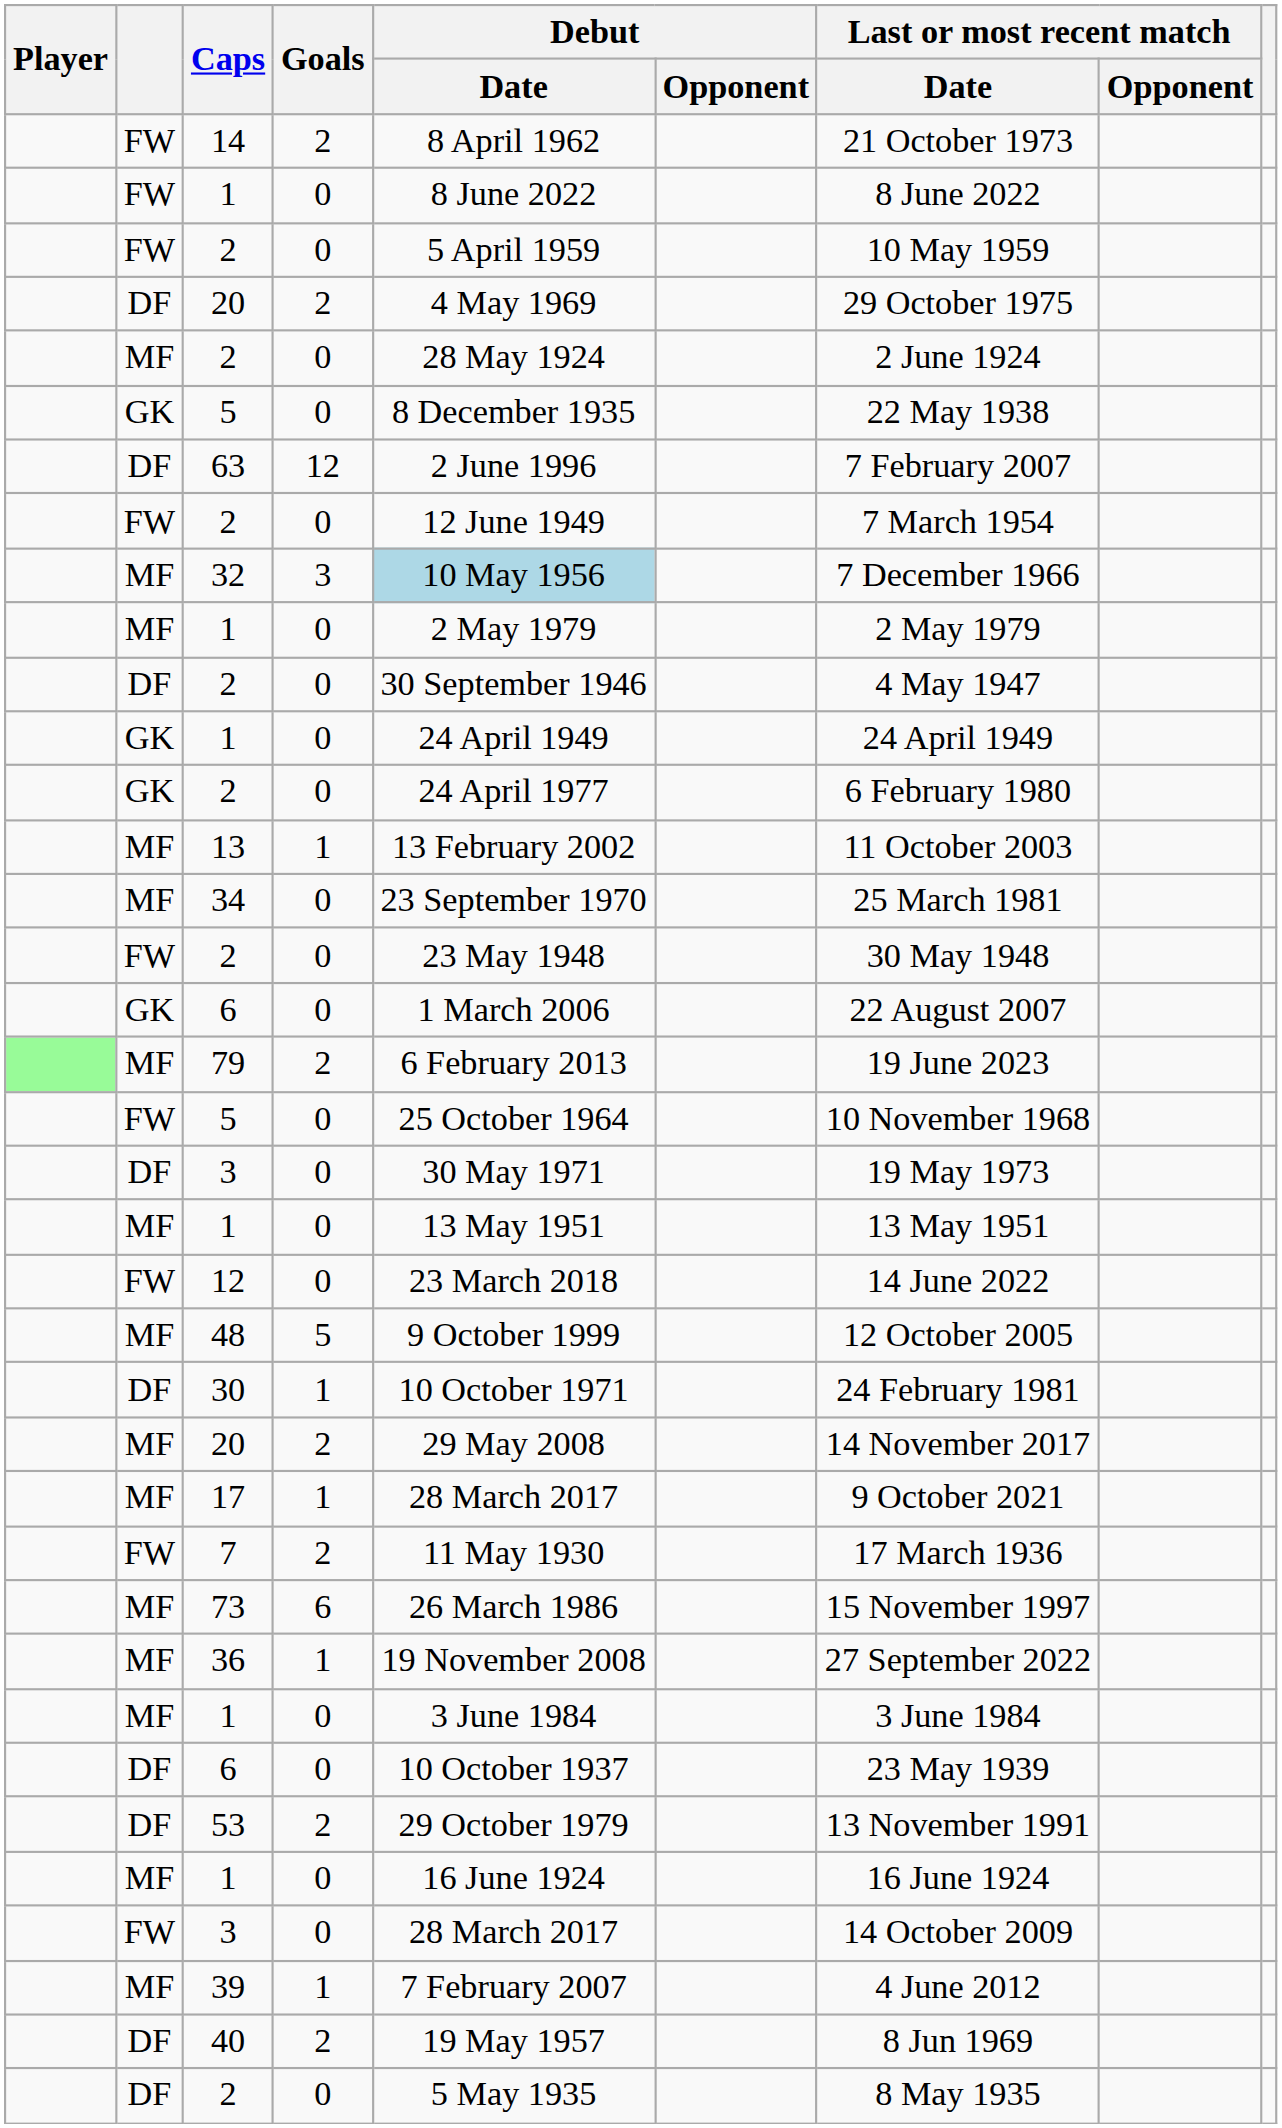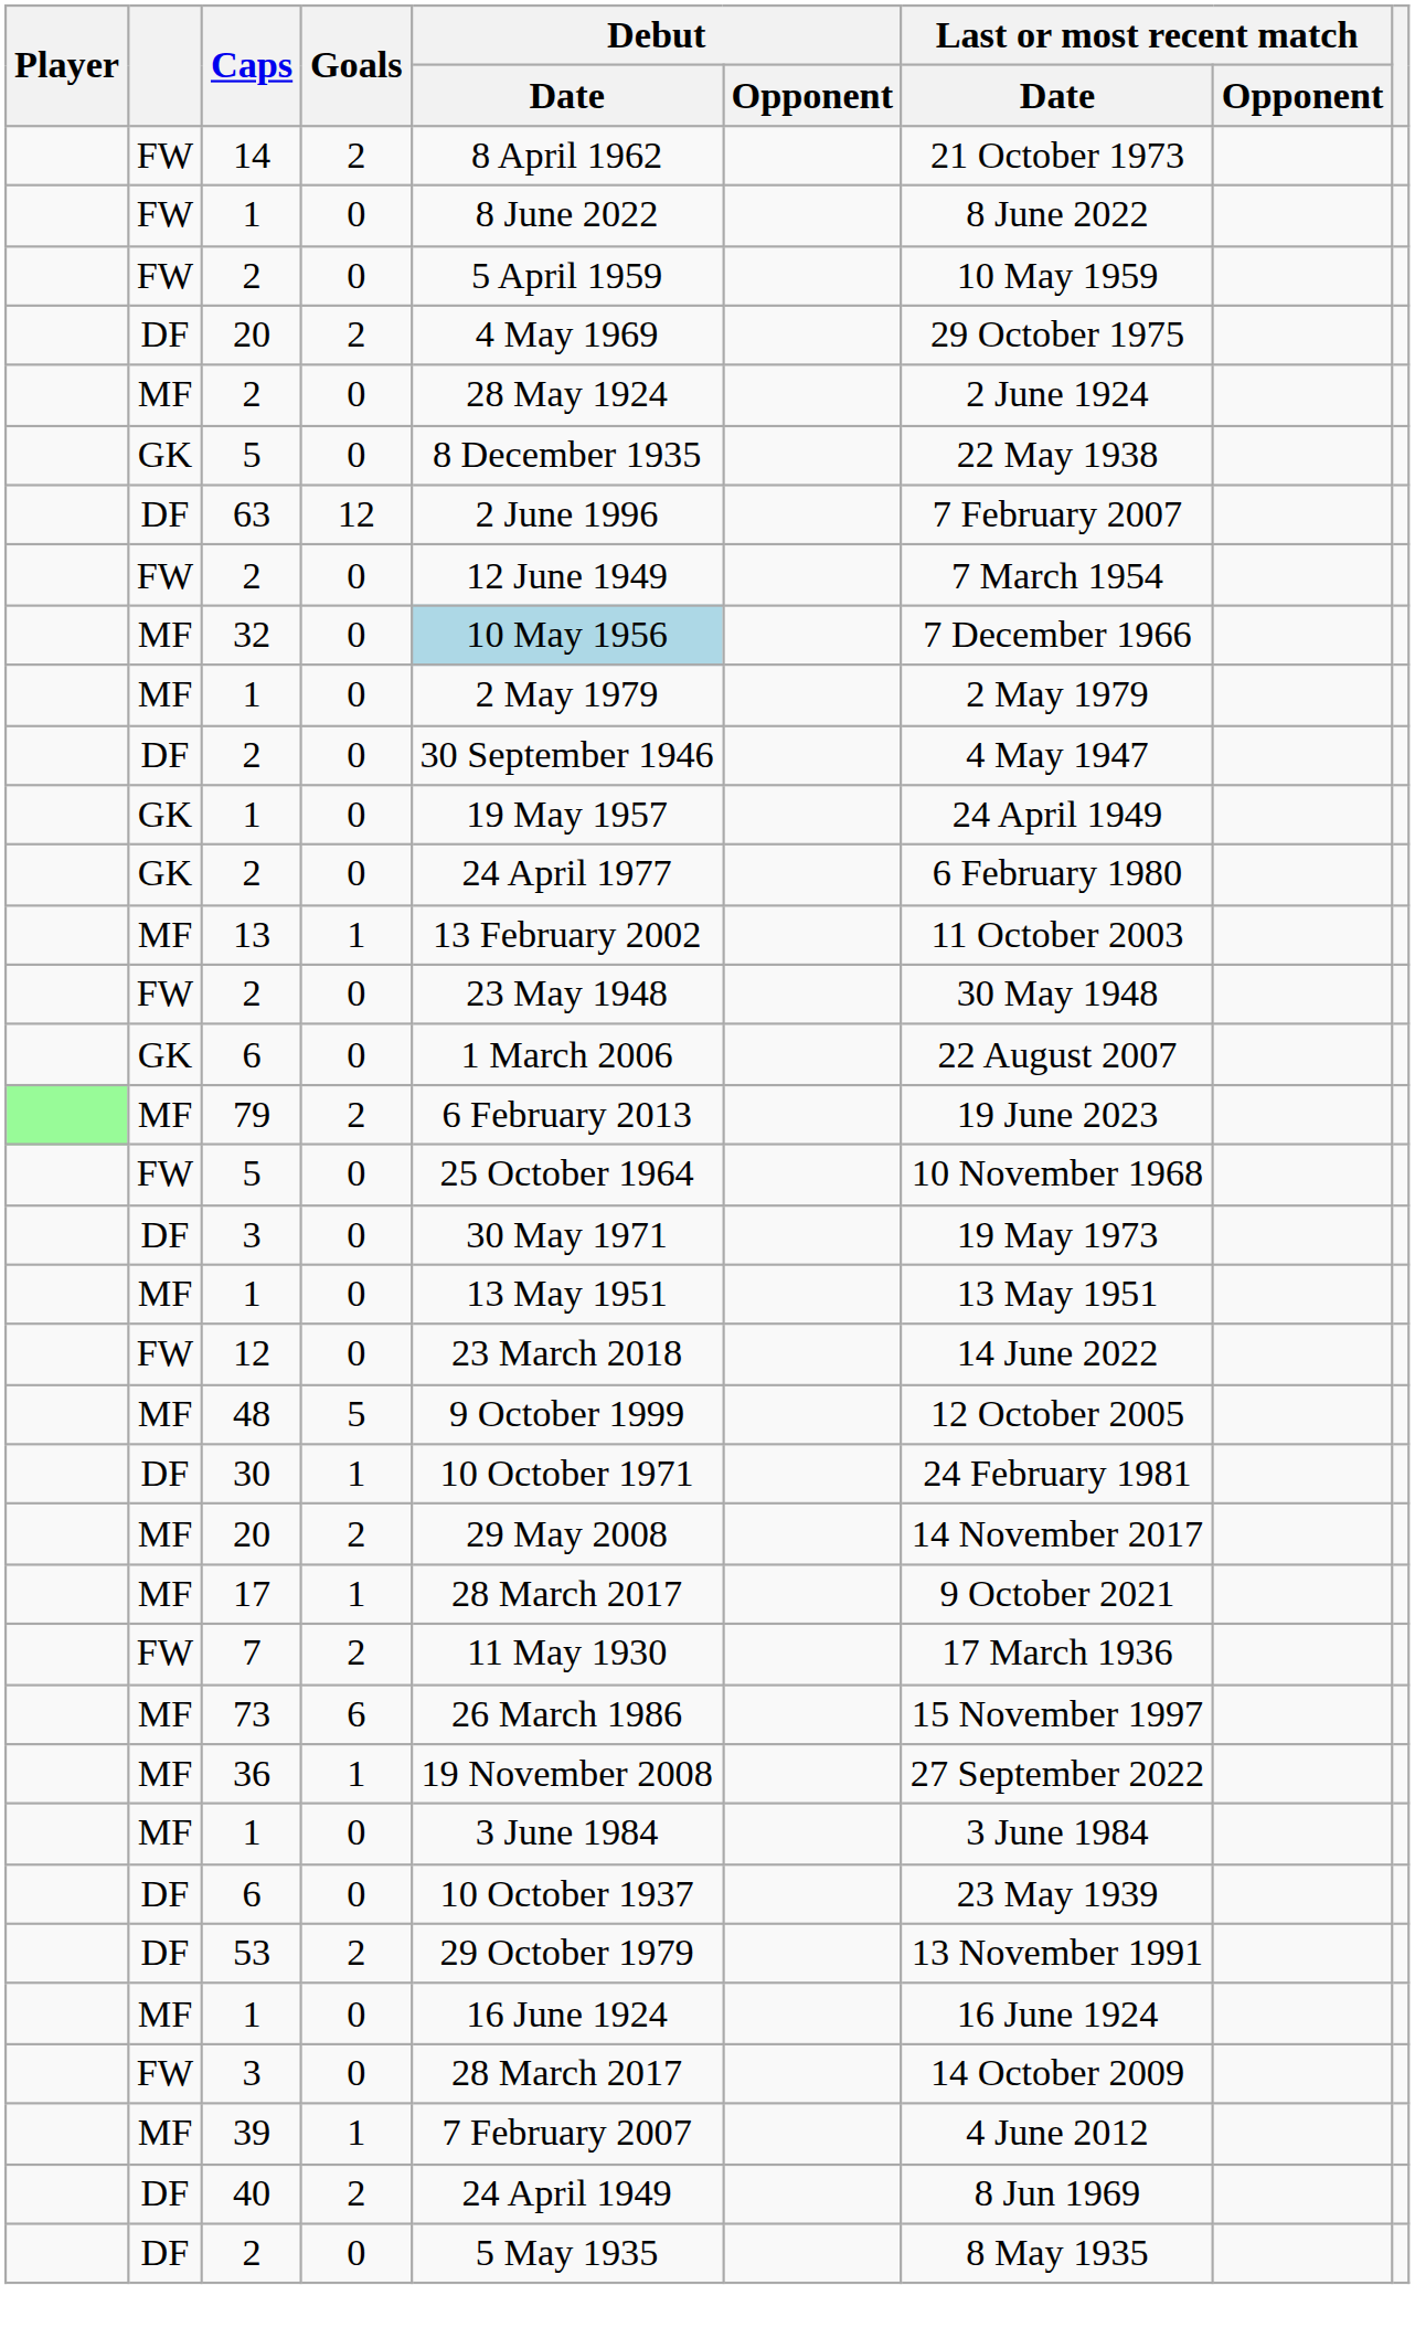32 | Goals: 3 -> 0
GK / 1 | Debut / Date: 24 April 1949 -> 19 May 1957
- row: MF | 34 | 0 | 23 September 1970 | 25 March 1981
40 | Debut / Date: 19 May 1957 -> 24 April 1949
